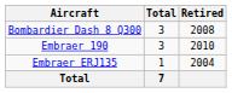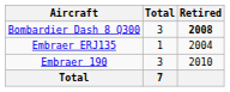Bombardier Dash 8 Q300 | Retired: normal -> bold
rows swapped: Embraer ERJ135 <-> Embraer 190
